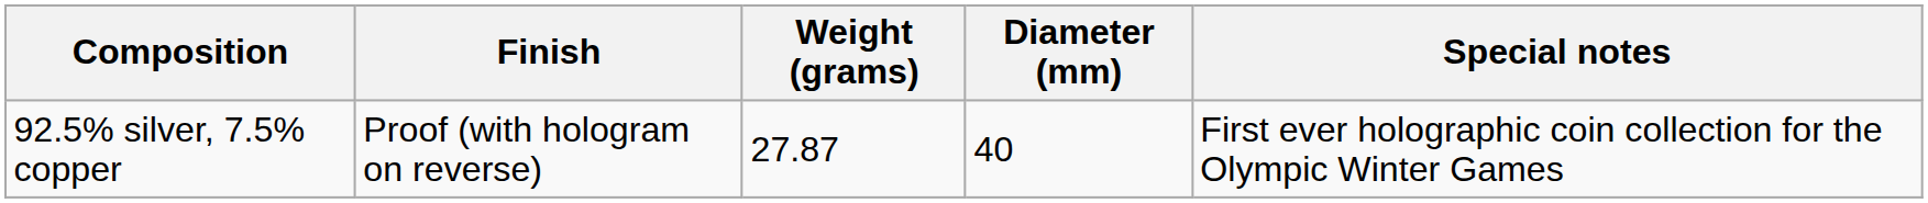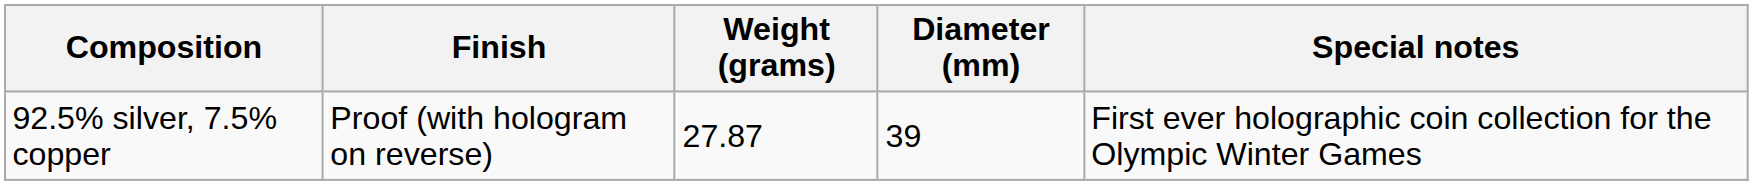92.5% silver, 7.5% copper | Diameter (mm): 40 -> 39
